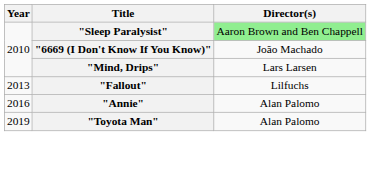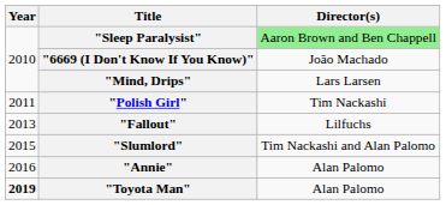+ row: 2011 | "Polish Girl" | Tim Nackashi
+ row: 2015 | "Slumlord" | Tim Nackashi and Alan Palomo
"Toyota Man" | Year: normal -> bold
